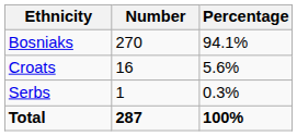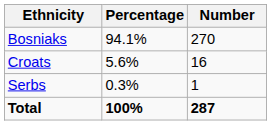columns swapped: Number <-> Percentage
